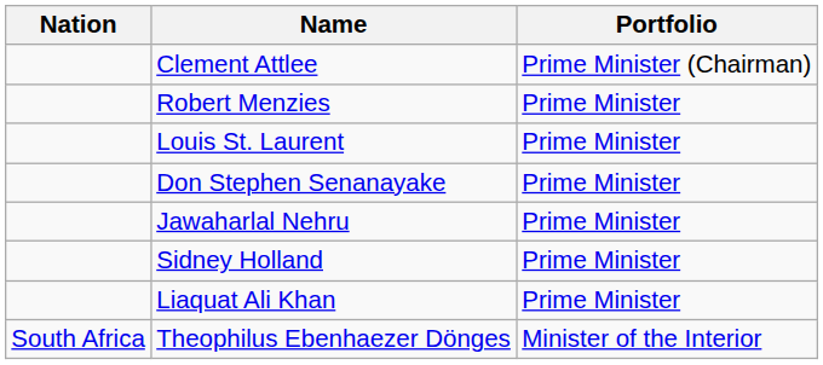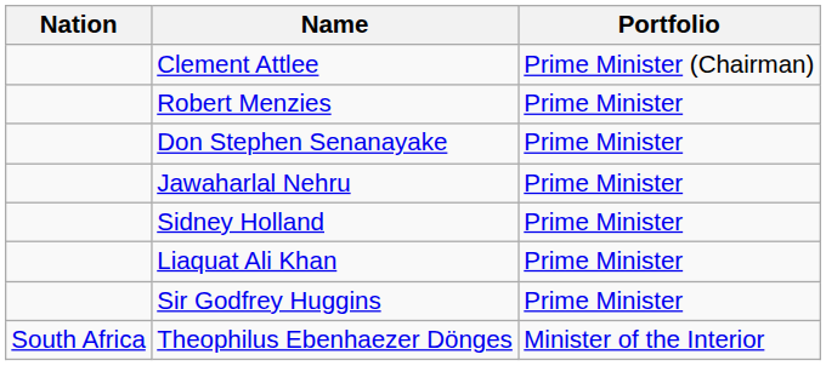- row: Louis St. Laurent | Prime Minister
+ row: Sir Godfrey Huggins | Prime Minister
